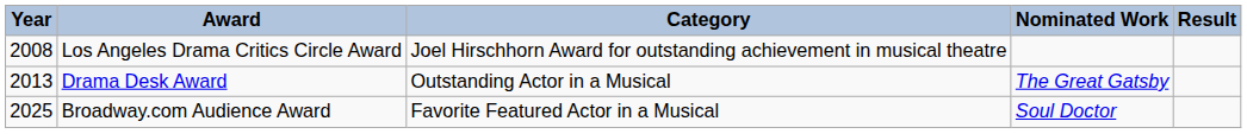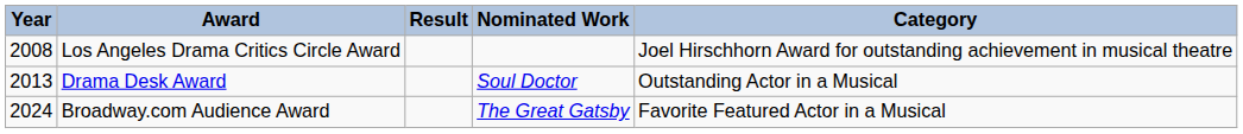columns swapped: Category <-> Result
Drama Desk Award | Nominated Work: The Great Gatsby -> Soul Doctor
Broadway.com Audience Award | Year: 2025 -> 2024
Broadway.com Audience Award | Nominated Work: Soul Doctor -> The Great Gatsby
